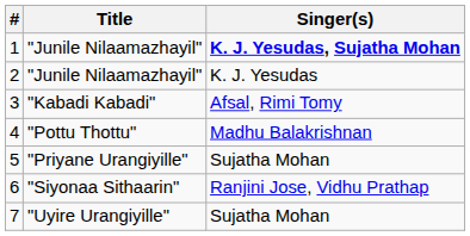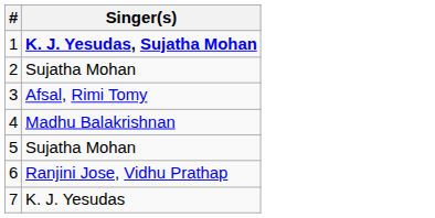- column: Title | "Junile Nilaamazhayil" | "Junile Nilaamazhayil" | "Kabadi Kabadi" | "Pottu Thottu" | "Priyane Urangiyille" | "Siyonaa Sithaarin" | "Uyire Urangiyille"
2 | Singer(s): K. J. Yesudas -> Sujatha Mohan
7 | Singer(s): Sujatha Mohan -> K. J. Yesudas
